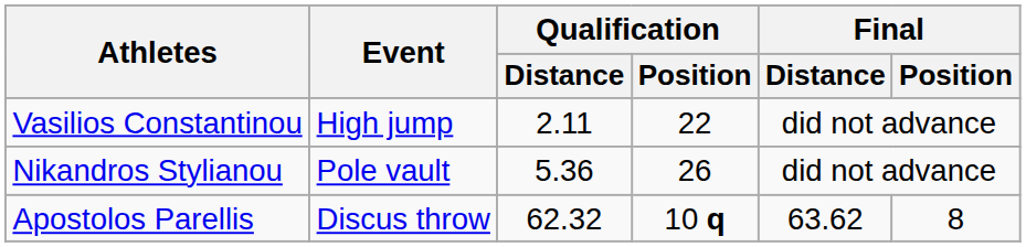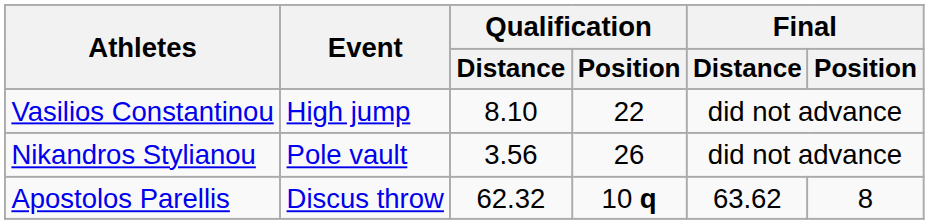Vasilios Constantinou | Qualification / Distance: 2.11 -> 8.10
Nikandros Stylianou | Qualification / Distance: 5.36 -> 3.56
